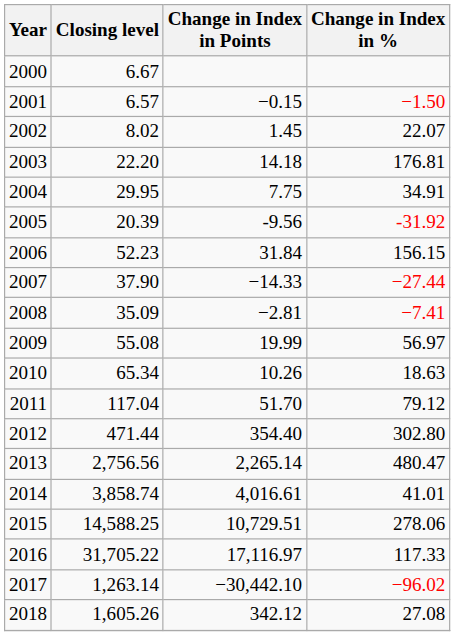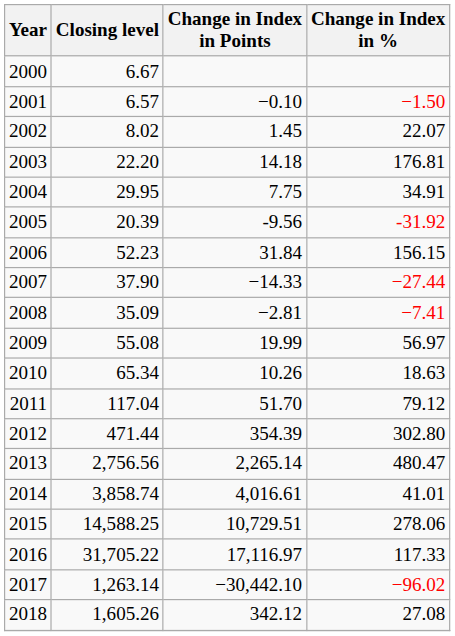2001 | Change in Index in Points: −0.15 -> −0.10
2012 | Change in Index in Points: 354.40 -> 354.39
